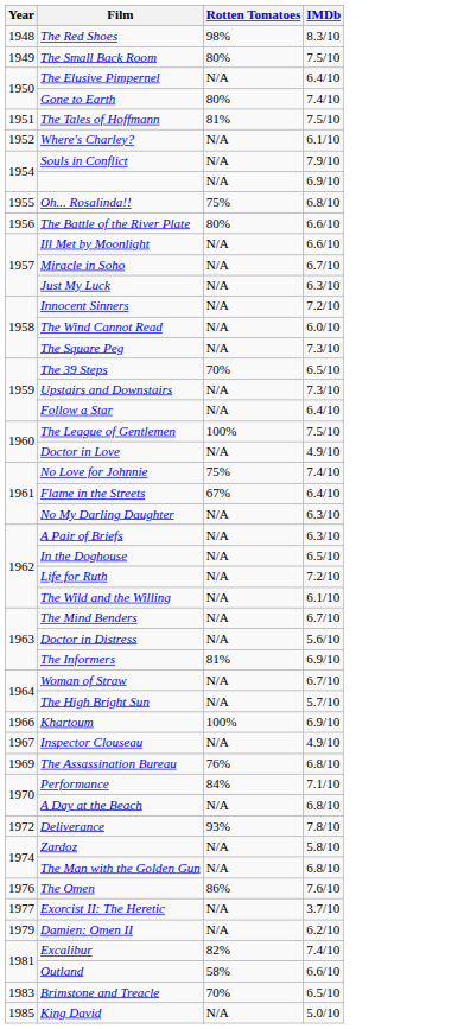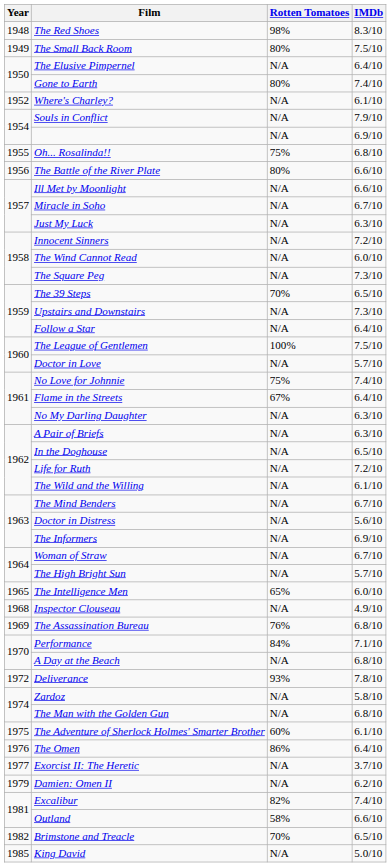- row: 1951 | The Tales of Hoffmann | 81% | 7.5/10
Doctor in Love | IMDb: 4.9/10 -> 5.7/10
The Informers | Rotten Tomatoes: 81% -> N/A
+ row: 1965 | The Intelligence Men | 65% | 6.0/10
- row: 1966 | Khartoum | 100% | 6.9/10
Inspector Clouseau | Year: 1967 -> 1968
+ row: 1975 | The Adventure of Sherlock Holmes' Smarter Brother | 60% | 6.1/10
The Omen | IMDb: 7.6/10 -> 6.4/10
Brimstone and Treacle | Year: 1983 -> 1982
